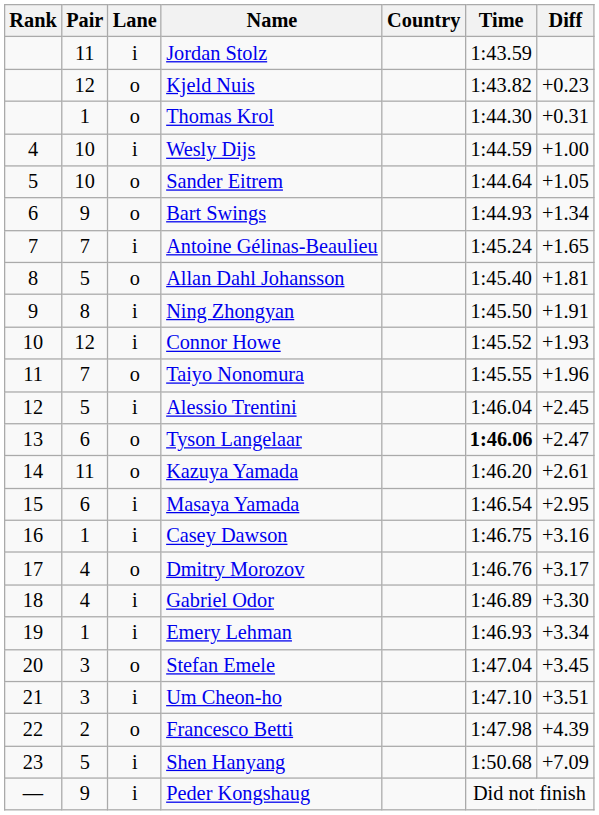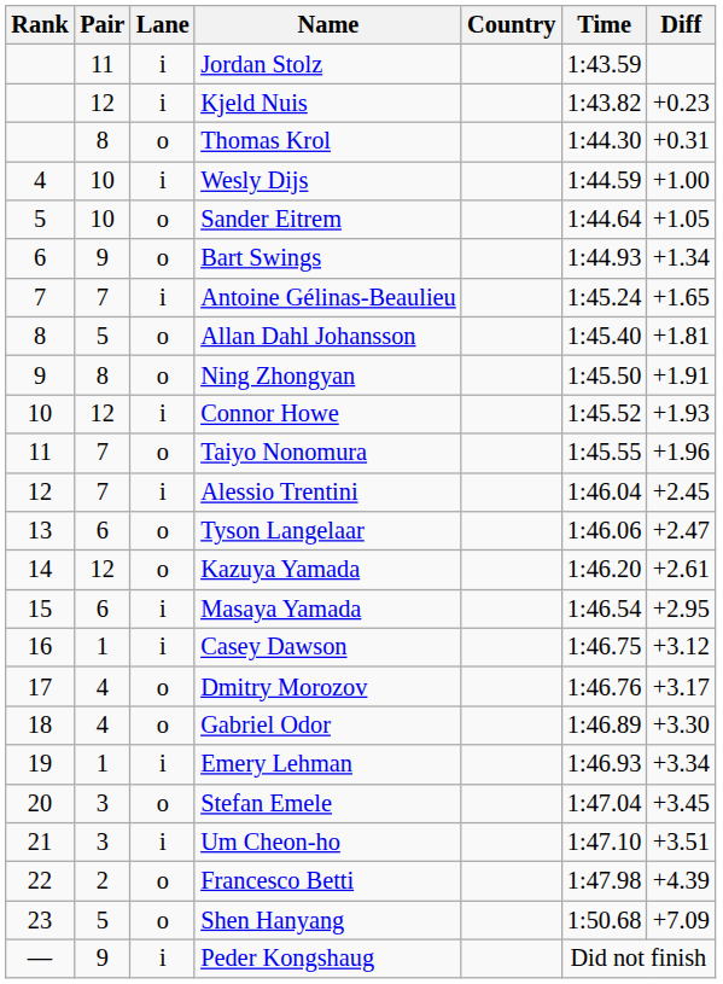Kjeld Nuis | Lane: o -> i
Thomas Krol | Pair: 1 -> 8
Ning Zhongyan | Lane: i -> o
Alessio Trentini | Pair: 5 -> 7
Tyson Langelaar | Time: bold -> normal
Kazuya Yamada | Pair: 11 -> 12
Casey Dawson | Diff: +3.16 -> +3.12
Gabriel Odor | Lane: i -> o
Shen Hanyang | Lane: i -> o
